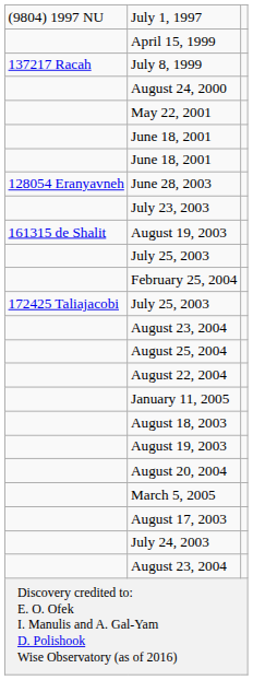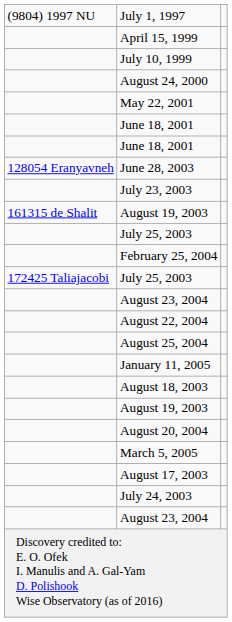+ row: July 10, 1999
- row: 137217 Racah | July 8, 1999
rows swapped: August 25, 2004 <-> August 22, 2004
